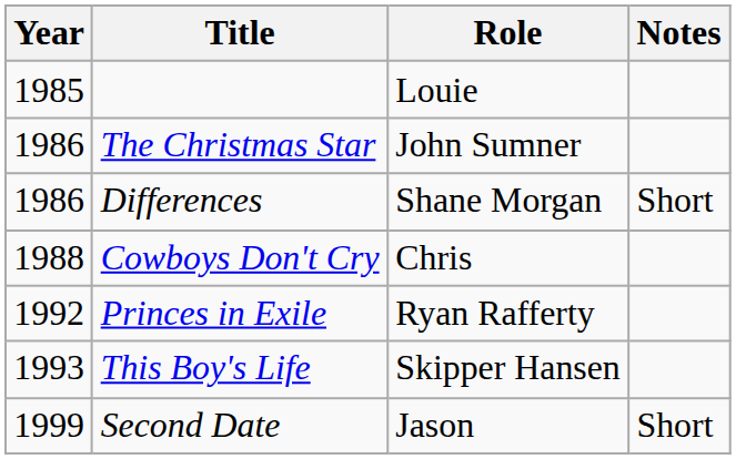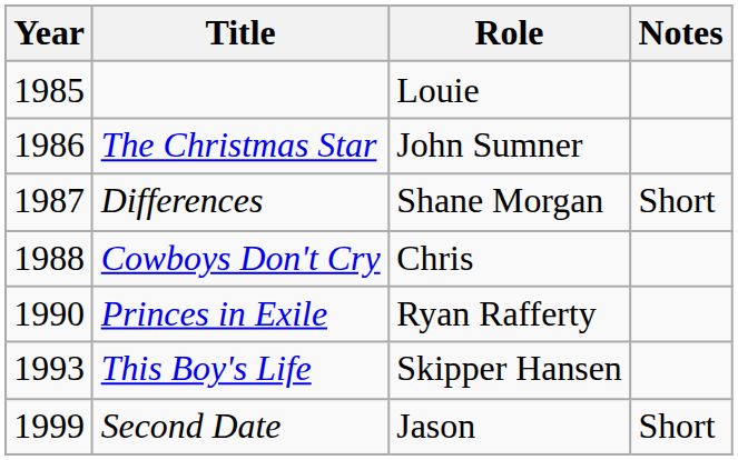Differences | Year: 1986 -> 1987
Princes in Exile | Year: 1992 -> 1990
